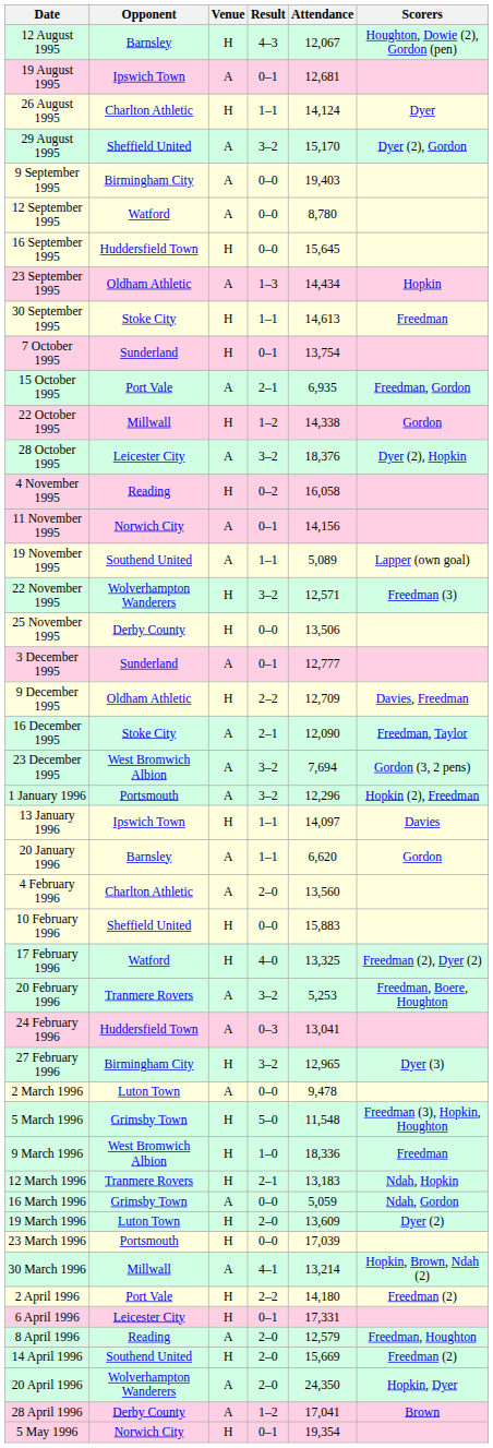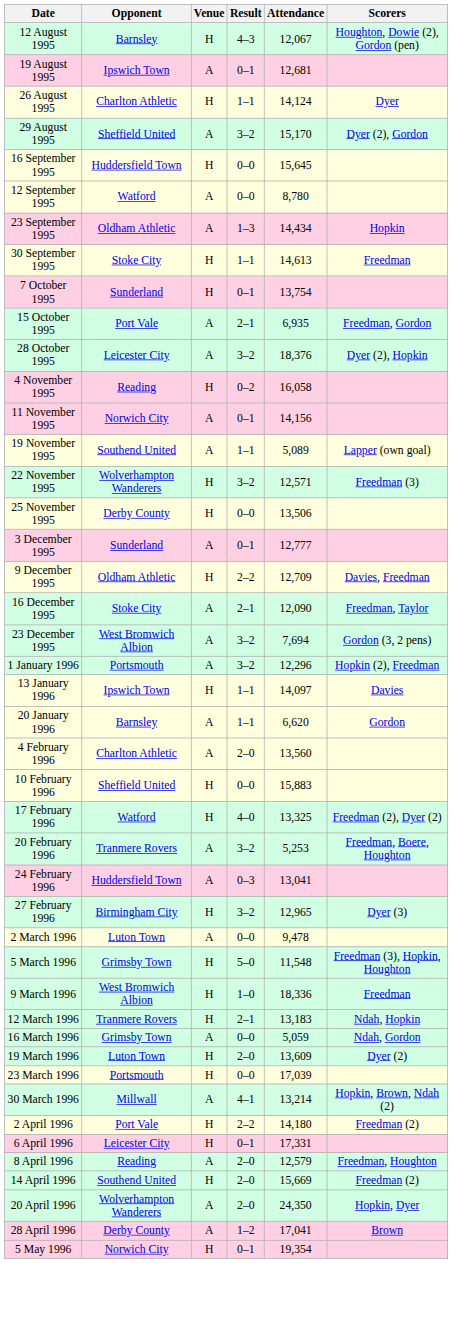- row: 9 September 1995 | Birmingham City | A | 0–0 | 19,403
rows swapped: 12 September 1995 <-> 16 September 1995
- row: 22 October 1995 | Millwall | H | 1–2 | 14,338 | Gordon
